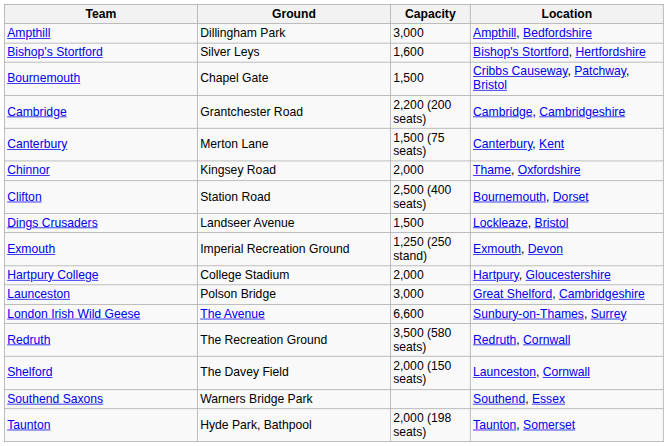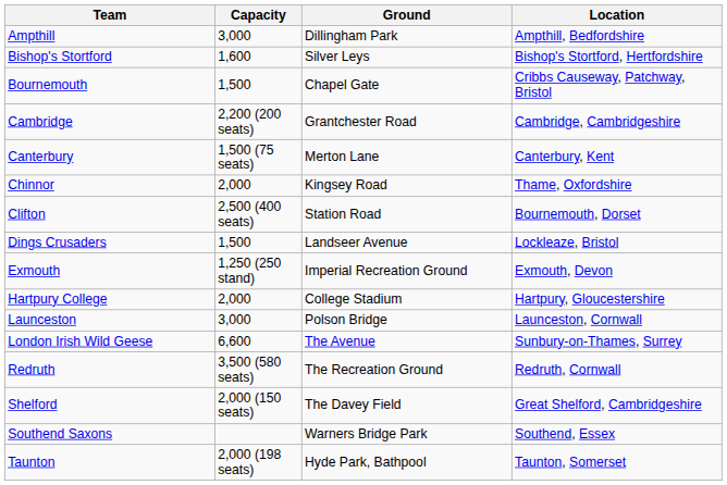columns swapped: Ground <-> Capacity
Launceston | Location: Great Shelford, Cambridgeshire -> Launceston, Cornwall
Shelford | Location: Launceston, Cornwall -> Great Shelford, Cambridgeshire
